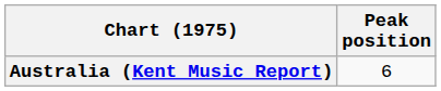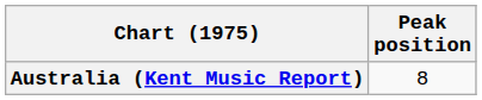Australia (Kent Music Report) | Peak position: 6 -> 8
